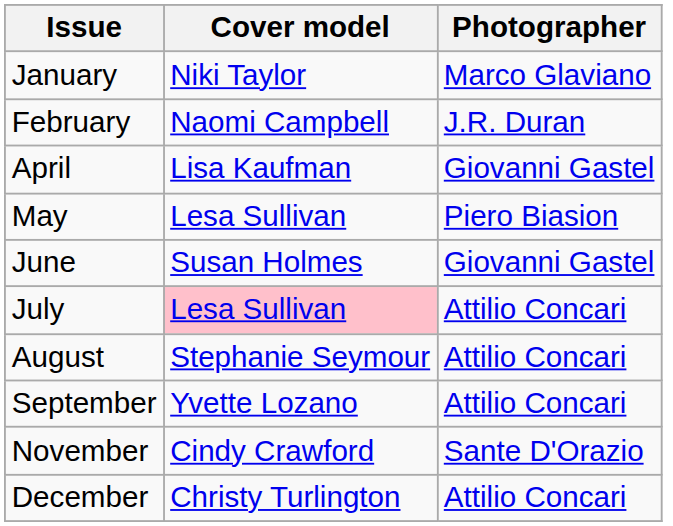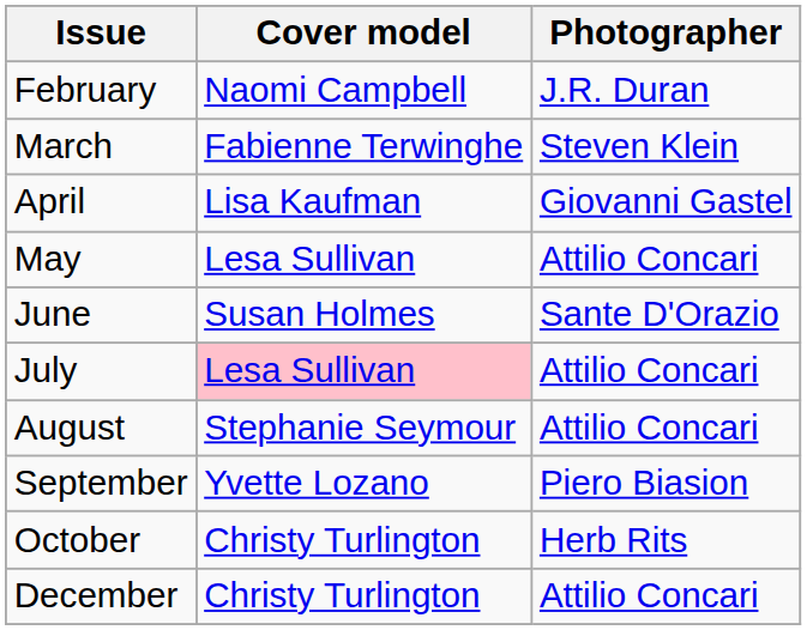- row: January | Niki Taylor | Marco Glaviano
+ row: March | Fabienne Terwinghe | Steven Klein
May | Photographer: Piero Biasion -> Attilio Concari
June | Photographer: Giovanni Gastel -> Sante D'Orazio
September | Photographer: Attilio Concari -> Piero Biasion
+ row: October | Christy Turlington | Herb Rits
- row: November | Cindy Crawford | Sante D'Orazio
